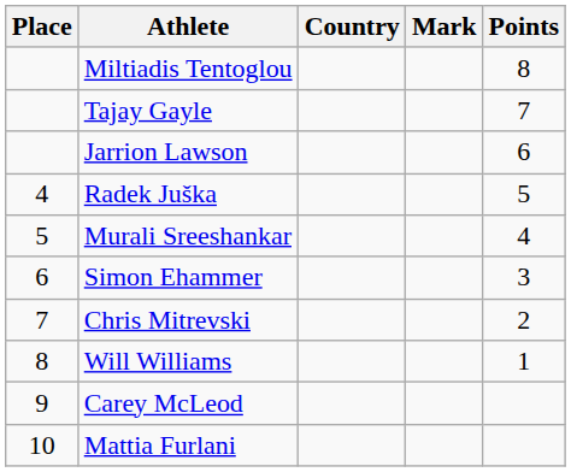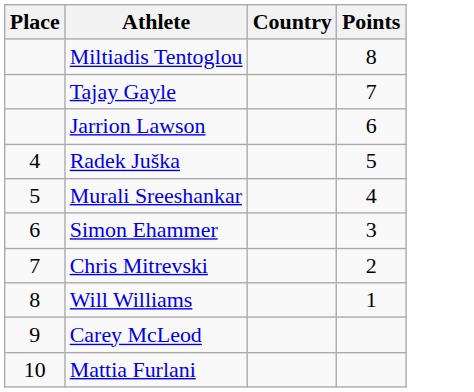- column: Mark
